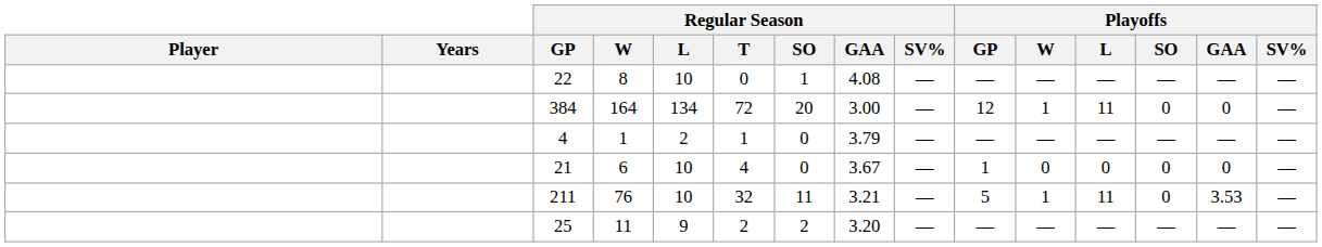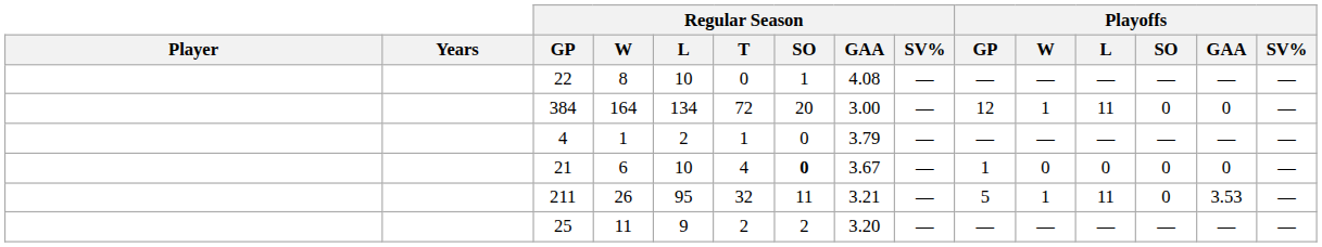21 | Regular Season / SO: normal -> bold
211 | Regular Season / W: 76 -> 26
211 | Regular Season / L: 10 -> 95
